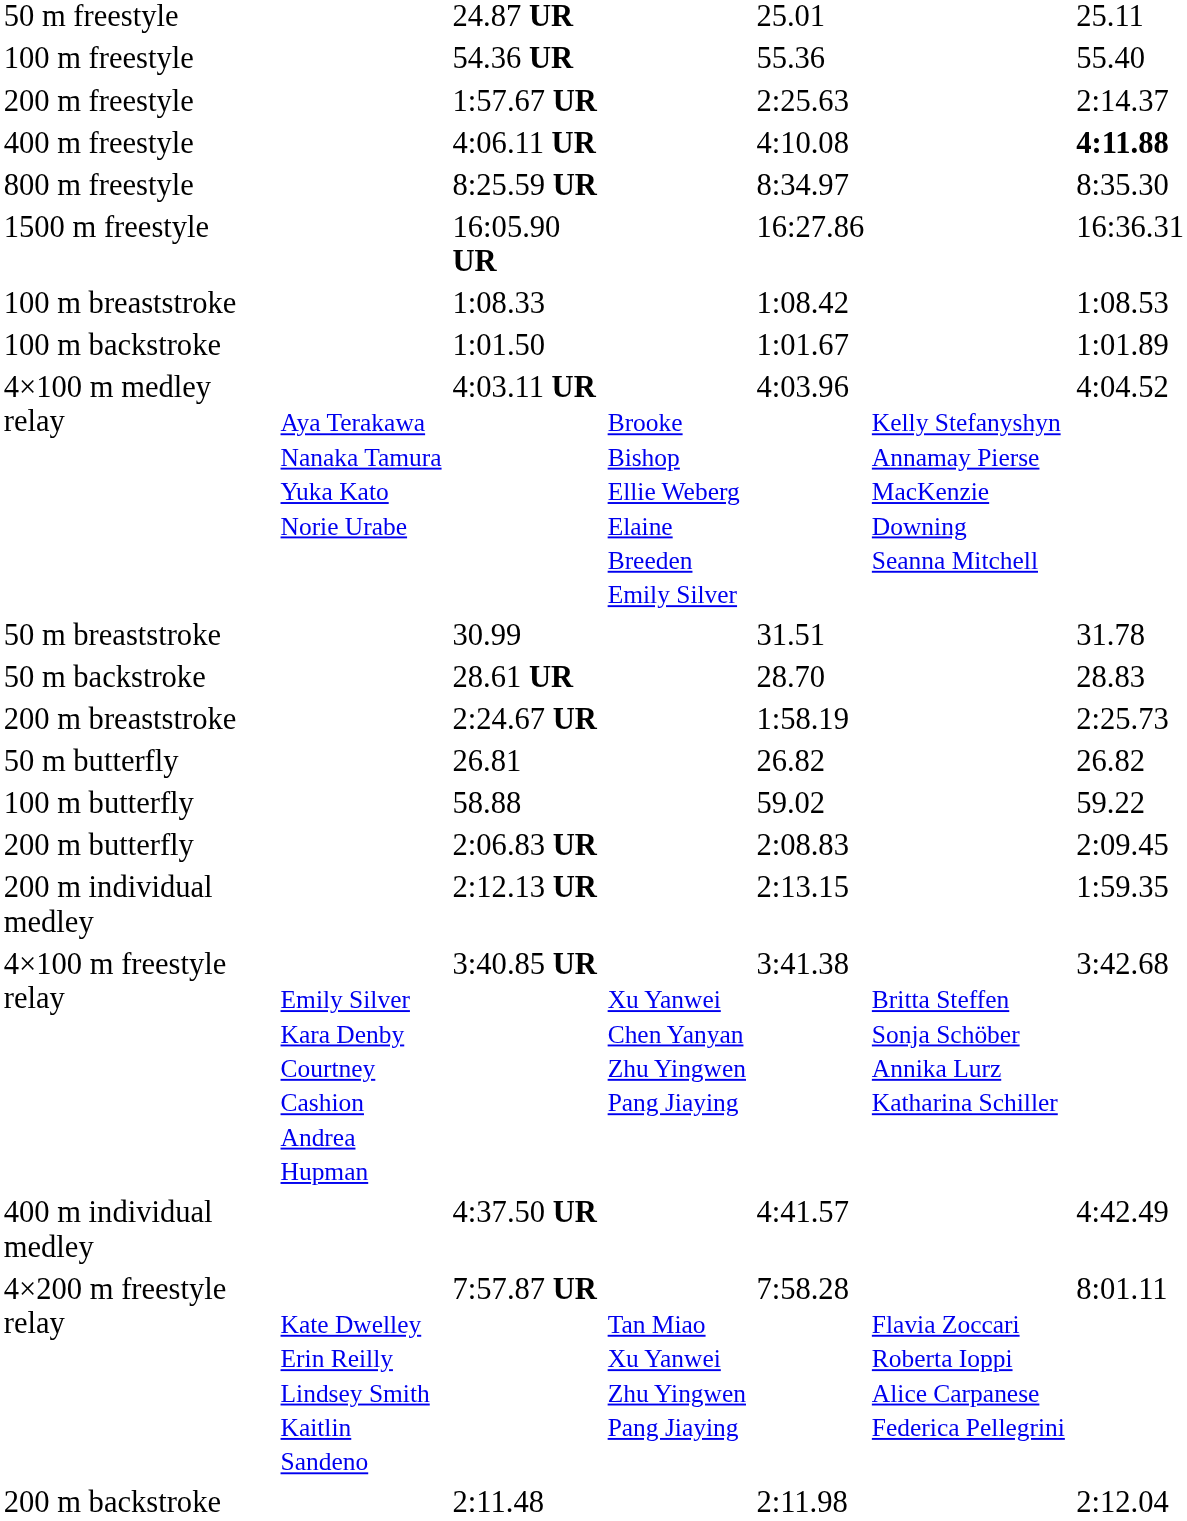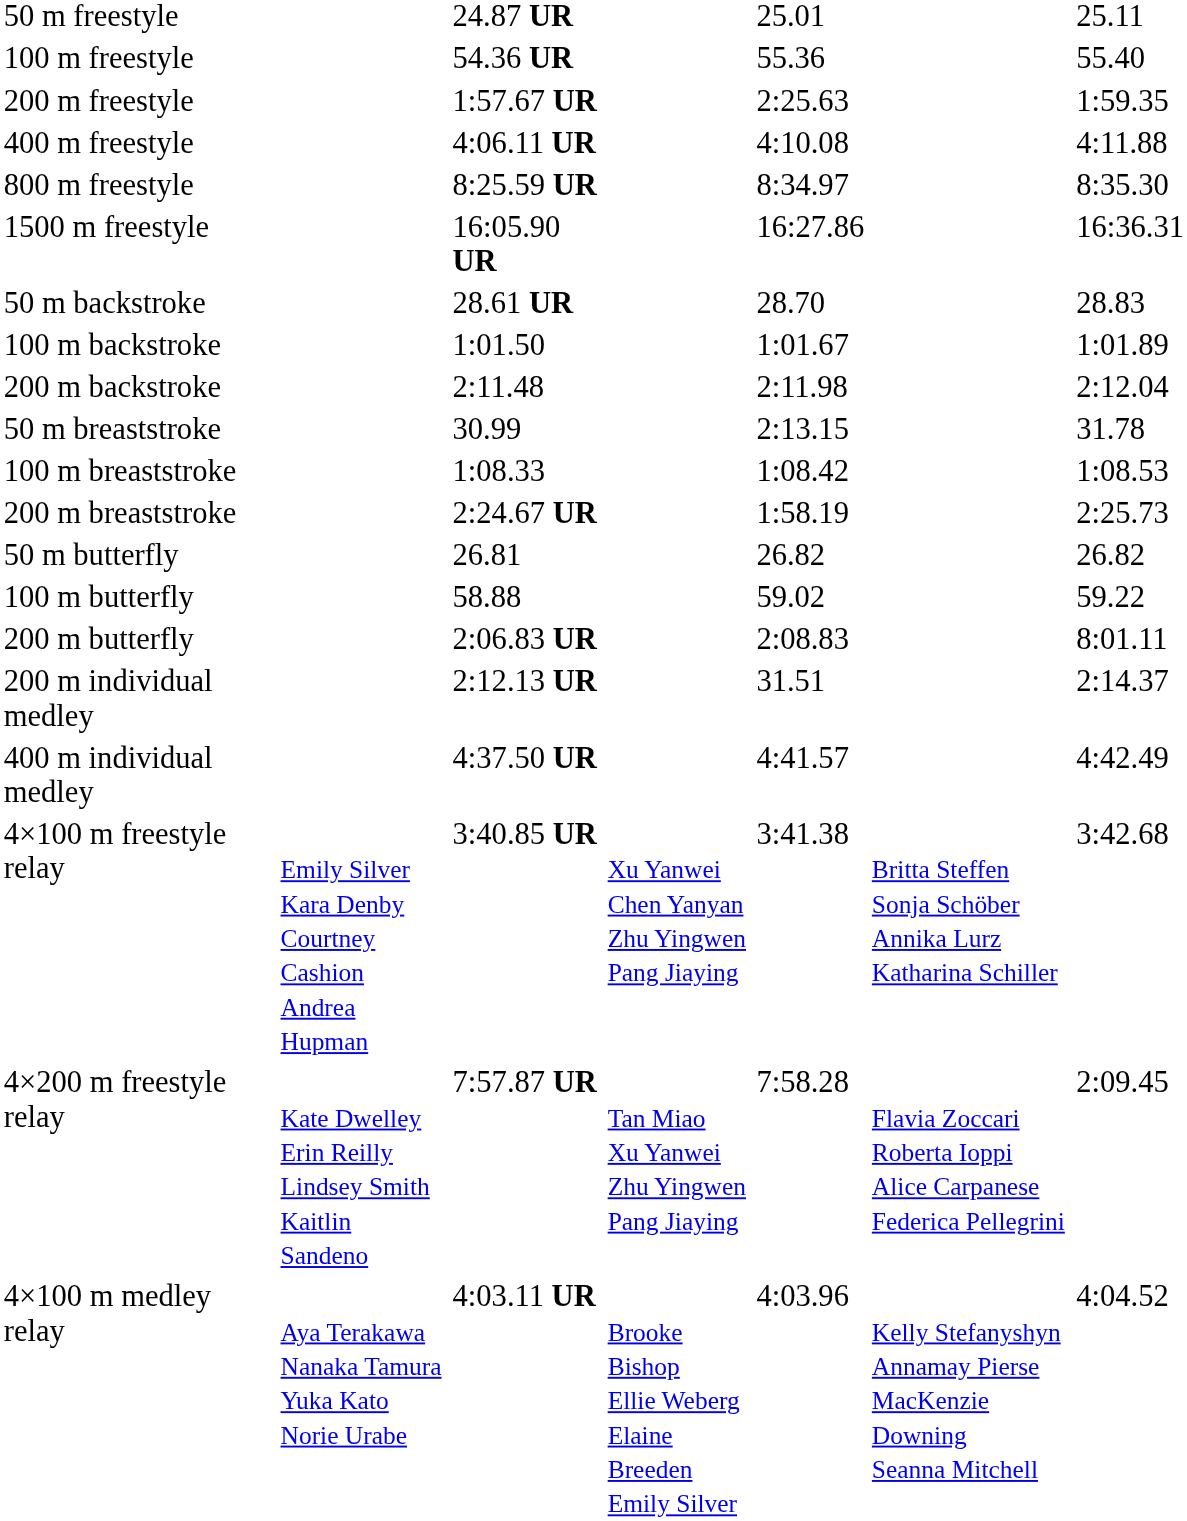200 m freestyle | column 7: 2:14.37 -> 1:59.35
400 m freestyle | column 7: bold -> normal
rows swapped: 50 m backstroke <-> 100 m breaststroke
rows swapped: 200 m backstroke <-> 4×100 m medley relay
50 m breaststroke | column 5: 31.51 -> 2:13.15
200 m butterfly | column 7: 2:09.45 -> 8:01.11
200 m individual medley | column 5: 2:13.15 -> 31.51
200 m individual medley | column 7: 1:59.35 -> 2:14.37
rows swapped: 400 m individual medley <-> 4×100 m freestyle relay
4×200 m freestyle relay | column 7: 8:01.11 -> 2:09.45
